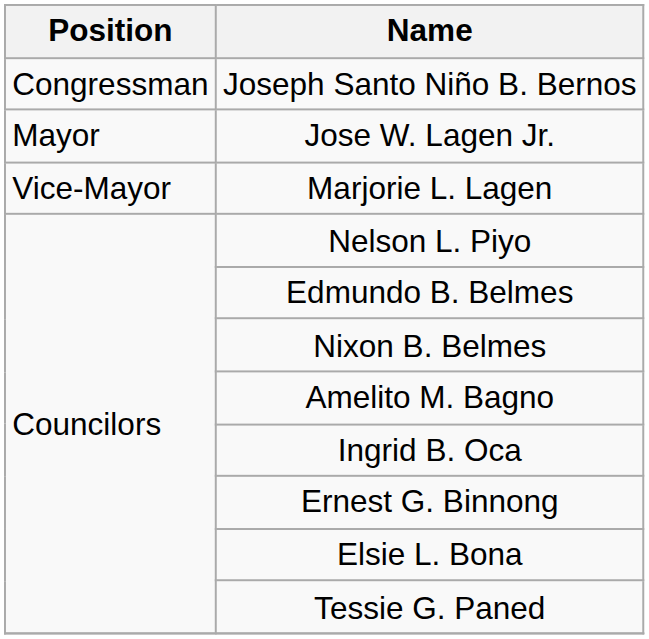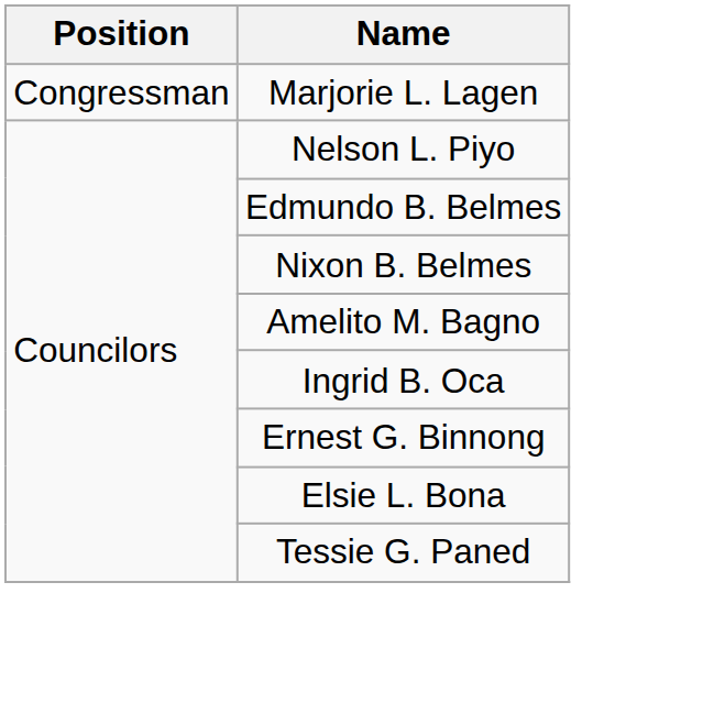- row: Congressman | Joseph Santo Niño B. Bernos
- row: Mayor | Jose W. Lagen Jr.
Marjorie L. Lagen | Position: Vice-Mayor -> Congressman
